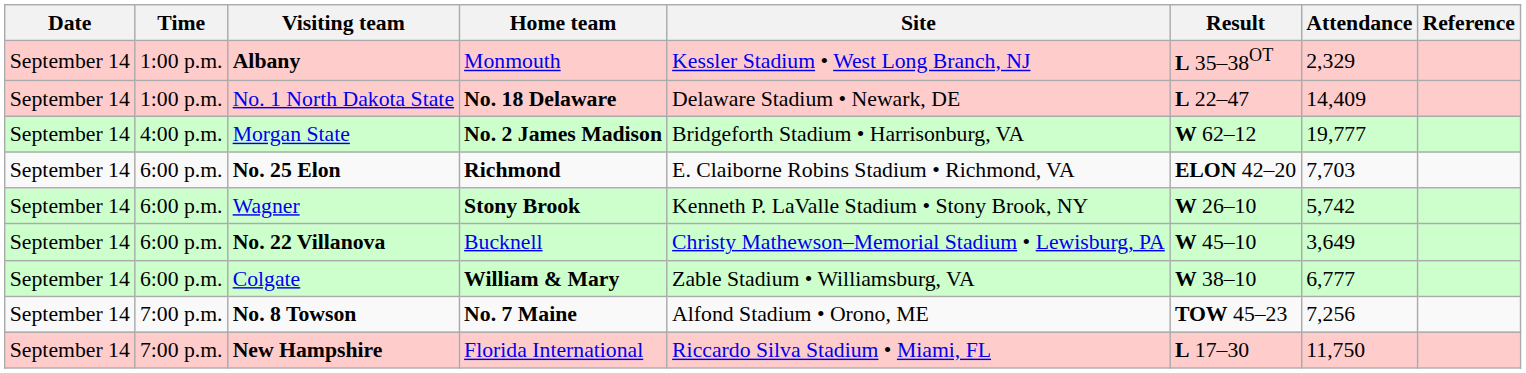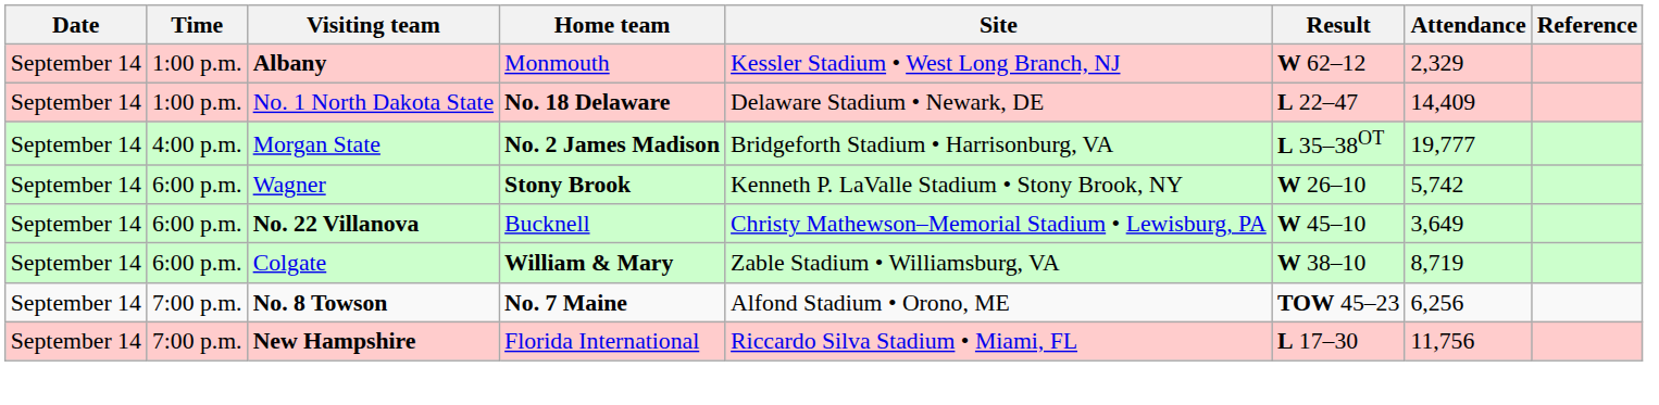Albany | Result: L 35–38OT -> W 62–12
Morgan State | Result: W 62–12 -> L 35–38OT
- row: September 14 | 6:00 p.m. | No. 25 Elon | Richmond | E. Claiborne Robins Stadium • Richmond, VA | ELON 42–20 | 7,703
Colgate | Attendance: 6,777 -> 8,719
No. 8 Towson | Attendance: 7,256 -> 6,256
New Hampshire | Attendance: 11,750 -> 11,756
